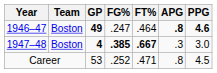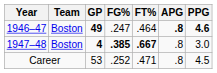1947–48 | APG: .3 -> .8
